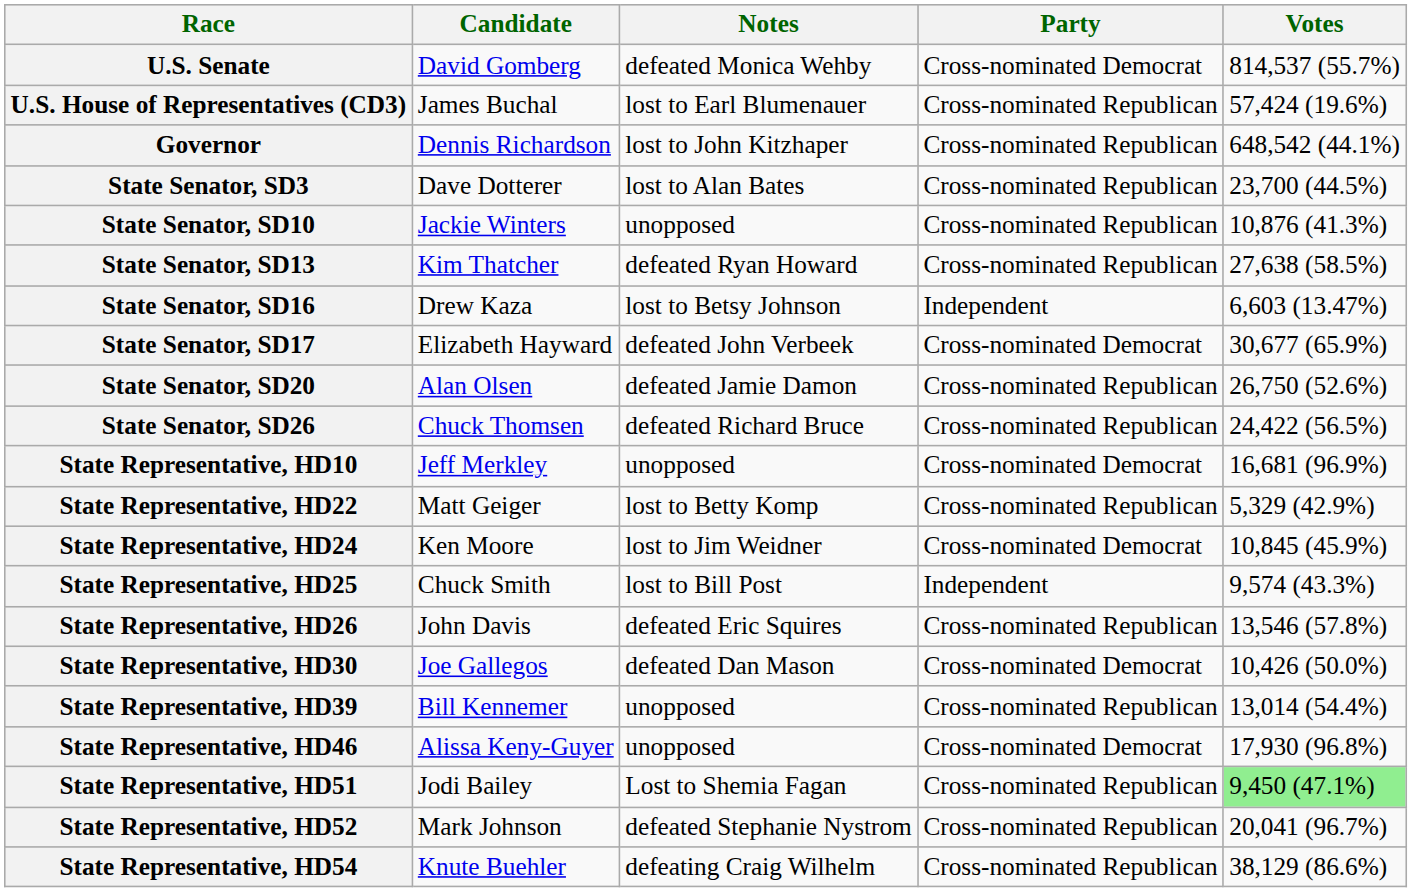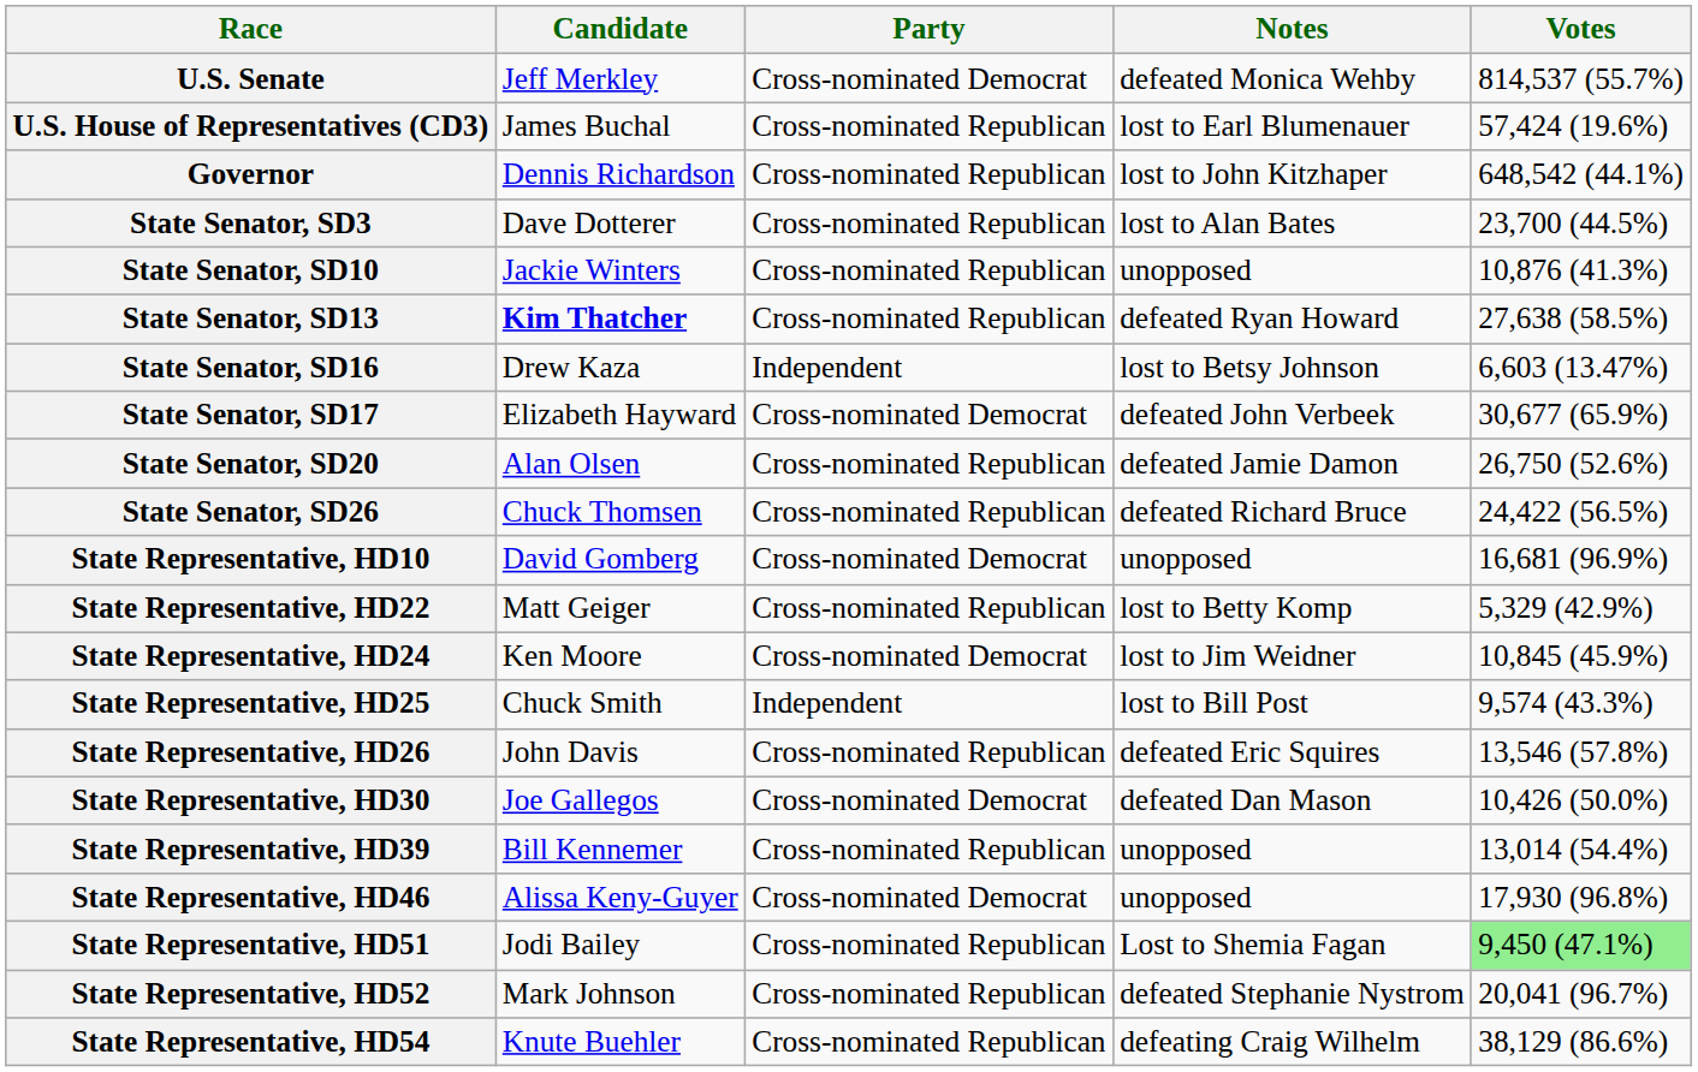columns swapped: Party <-> Notes
U.S. Senate | Candidate: David Gomberg -> Jeff Merkley
State Senator, SD13 | Candidate: normal -> bold
State Representative, HD10 | Candidate: Jeff Merkley -> David Gomberg
